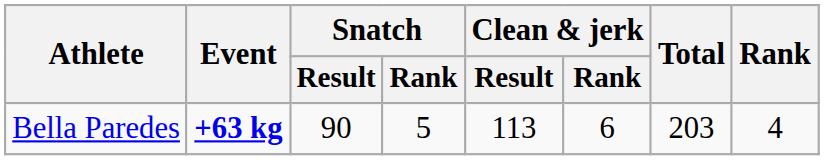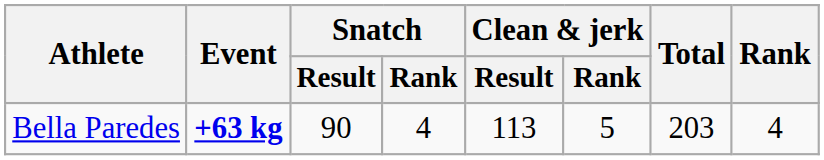Bella Paredes | Snatch / Rank: 5 -> 4
Bella Paredes | Clean & jerk / Rank: 6 -> 5
